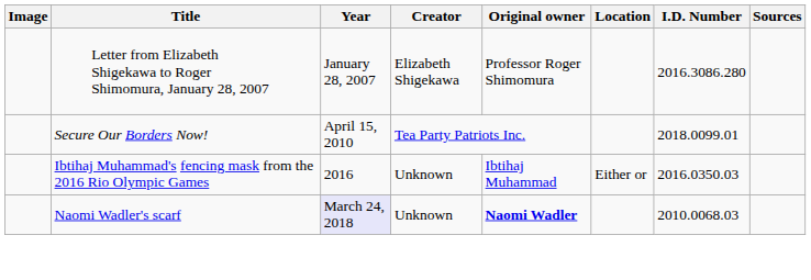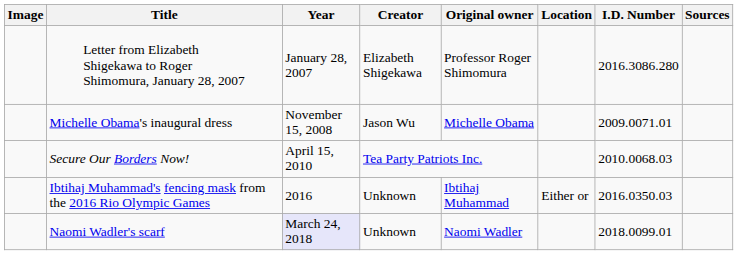+ row: Michelle Obama's inaugural dress | November 15, 2008 | Jason Wu | Michelle Obama | 2009.0071.01
Secure Our Borders Now! | I.D. Number: 2018.0099.01 -> 2010.0068.03
Naomi Wadler's scarf | Original owner: bold -> normal
Naomi Wadler's scarf | I.D. Number: 2010.0068.03 -> 2018.0099.01
